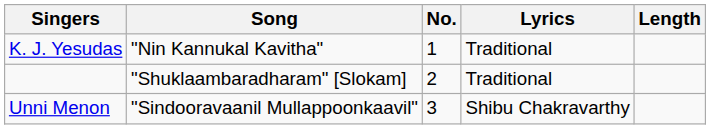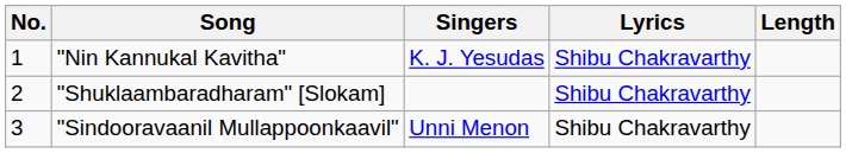columns swapped: No. <-> Singers
"Nin Kannukal Kavitha" | Lyrics: Traditional -> Shibu Chakravarthy
"Shuklaambaradharam" [Slokam] | Lyrics: Traditional -> Shibu Chakravarthy
